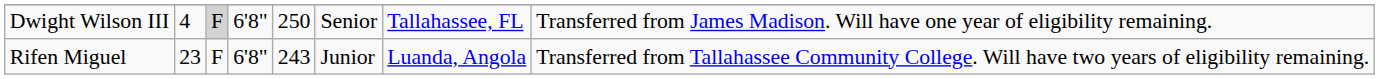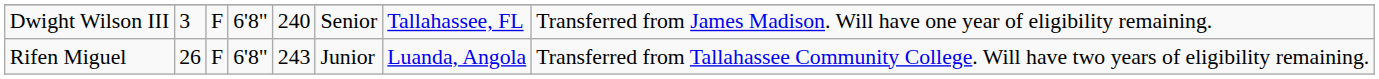Dwight Wilson III | column 2: 4 -> 3
Dwight Wilson III | column 3: lightgrey background -> no background
Dwight Wilson III | column 5: 250 -> 240
Rifen Miguel | column 2: 23 -> 26
